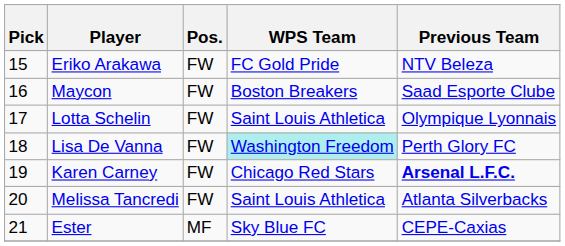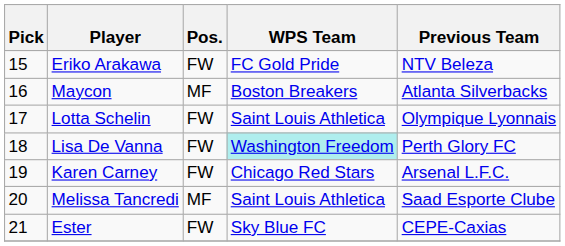Maycon | Pos.: FW -> MF
Maycon | Previous Team: Saad Esporte Clube -> Atlanta Silverbacks
Karen Carney | Previous Team: bold -> normal
Melissa Tancredi | Pos.: FW -> MF
Melissa Tancredi | Previous Team: Atlanta Silverbacks -> Saad Esporte Clube
Ester | Pos.: MF -> FW
